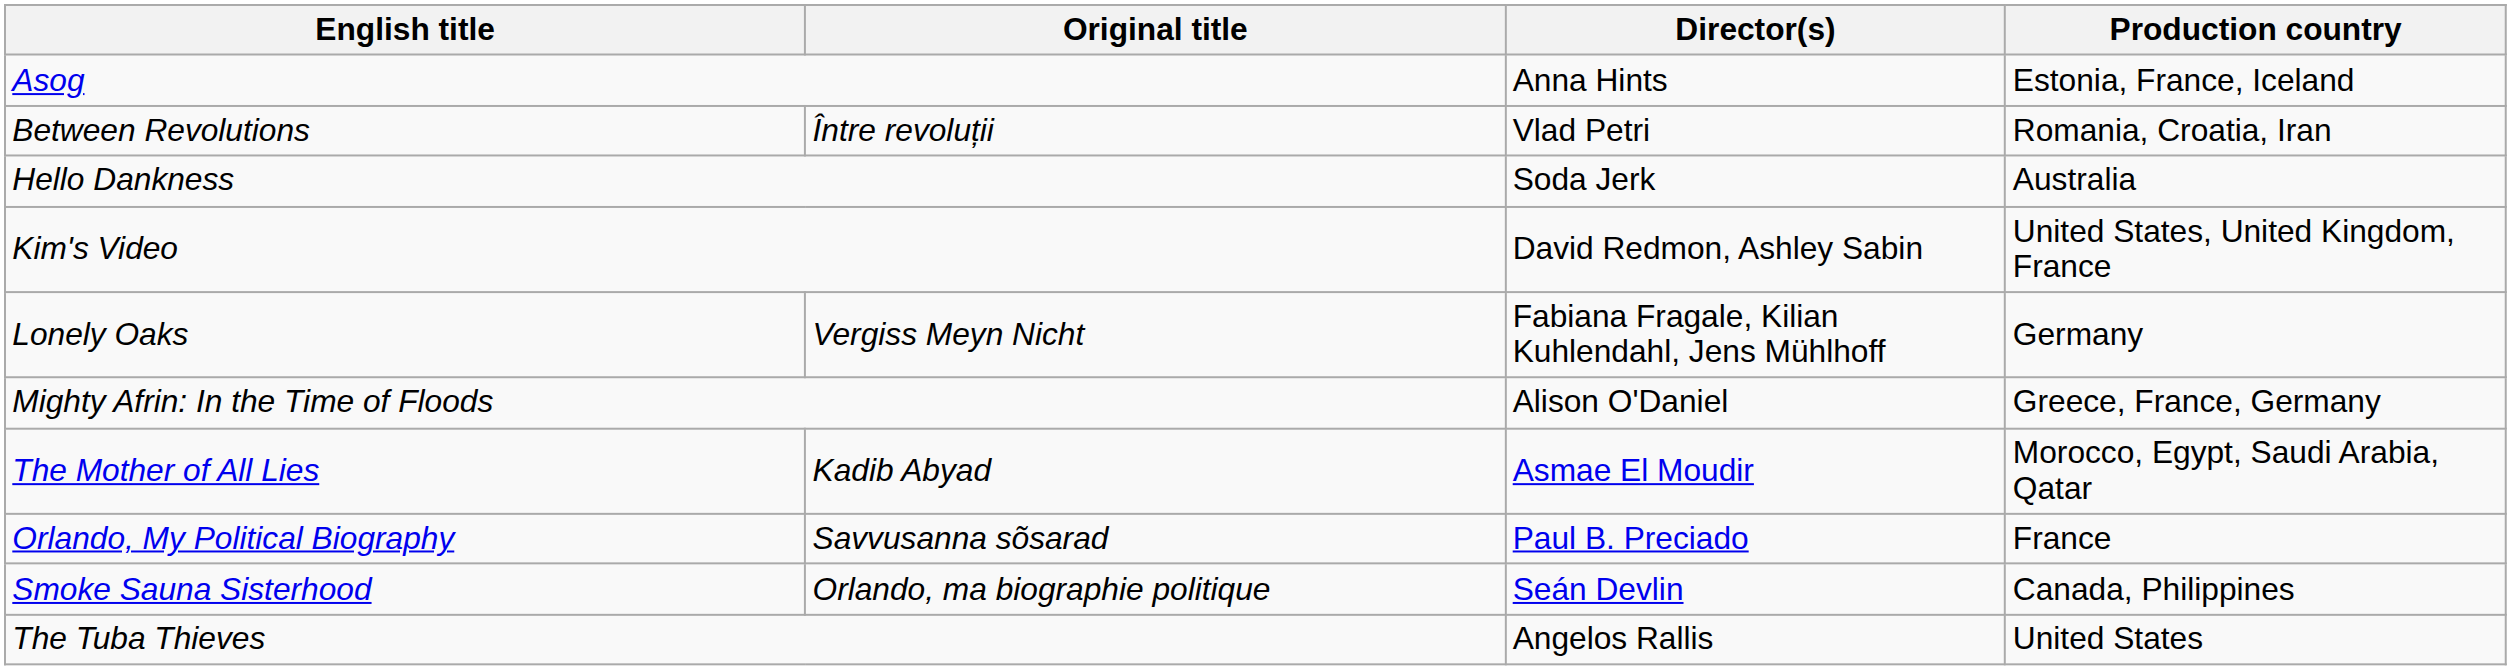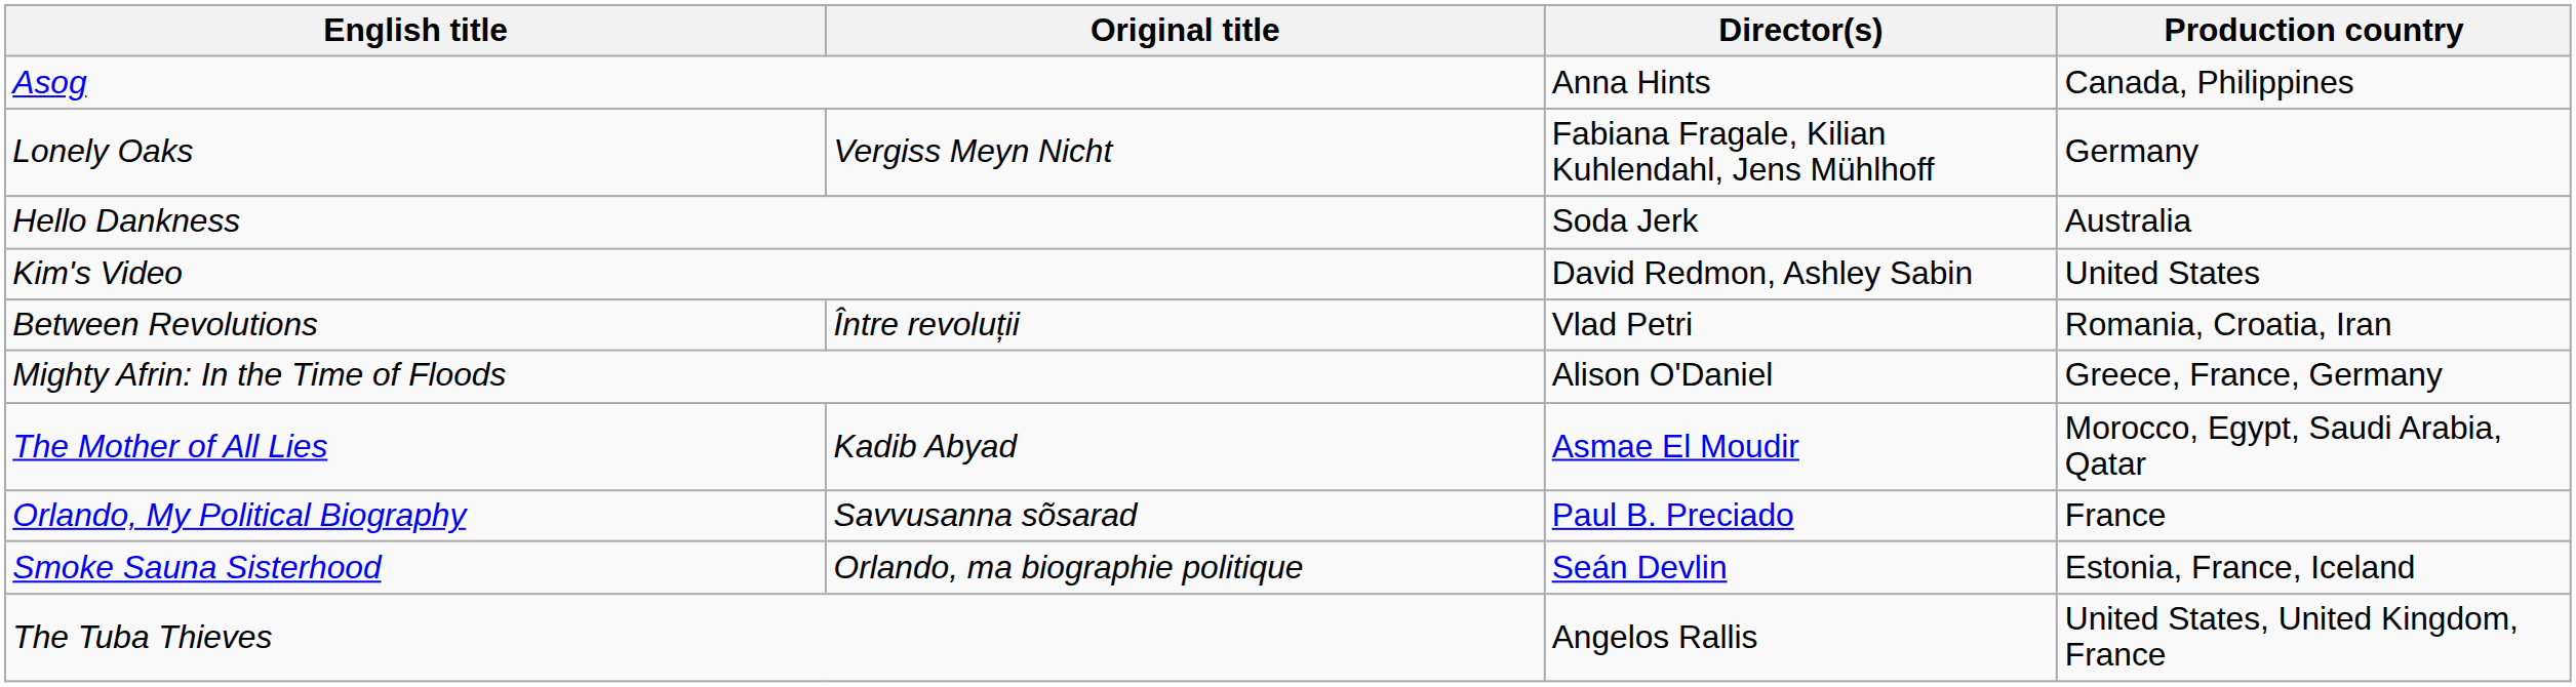Asog | Production country: Estonia, France, Iceland -> Canada, Philippines
rows swapped: Between Revolutions <-> Lonely Oaks
Kim's Video | Production country: United States, United Kingdom, France -> United States
Smoke Sauna Sisterhood | Production country: Canada, Philippines -> Estonia, France, Iceland
The Tuba Thieves | Production country: United States -> United States, United Kingdom, France
